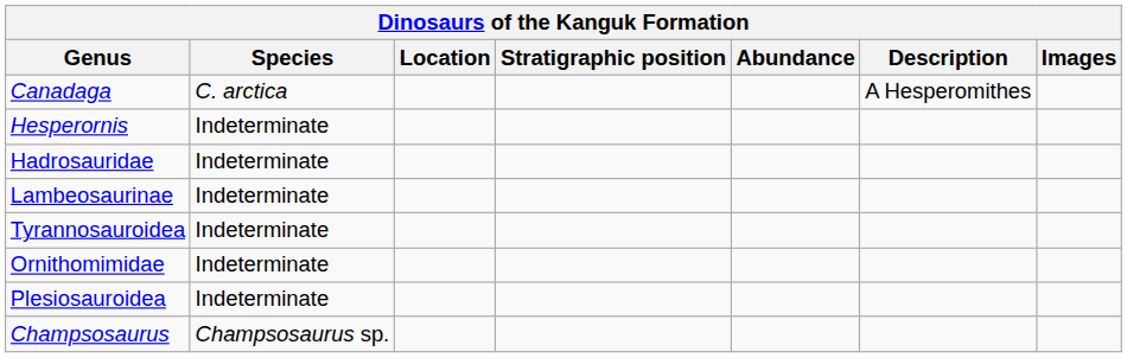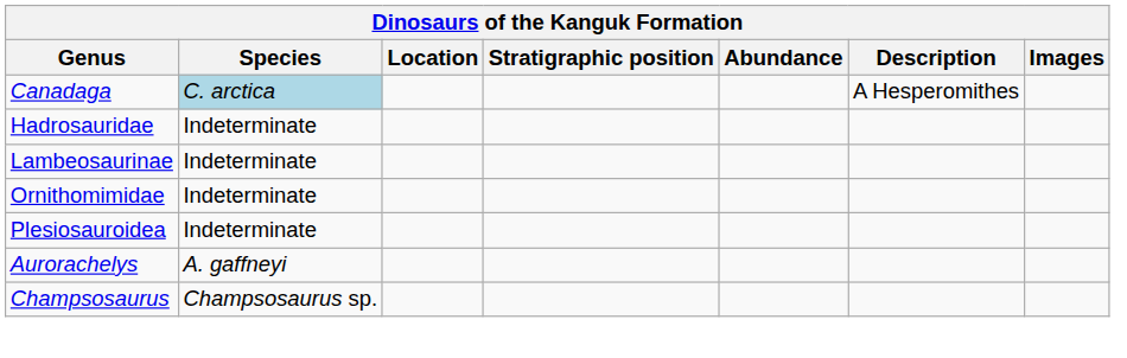Canadaga | Species: no background -> lightblue background
- row: Hesperornis | Indeterminate
- row: Tyrannosauroidea | Indeterminate
+ row: Aurorachelys | A. gaffneyi
